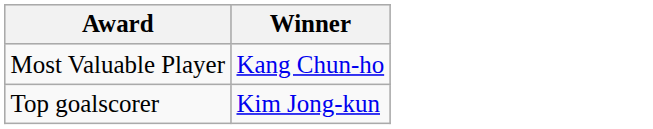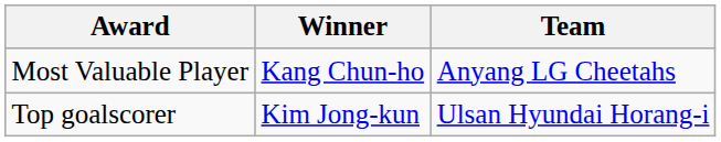+ column: Team | Anyang LG Cheetahs | Ulsan Hyundai Horang-i
